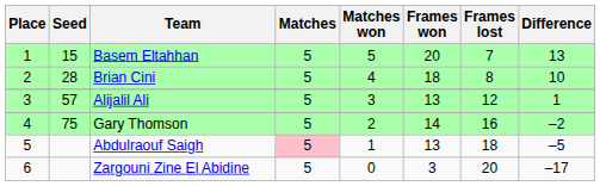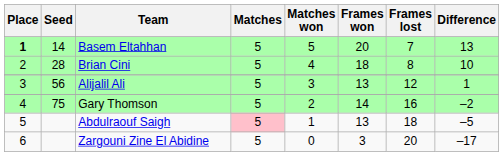Basem Eltahhan | Place: normal -> bold
Basem Eltahhan | Seed: 15 -> 14
Alijalil Ali | Seed: 57 -> 56
